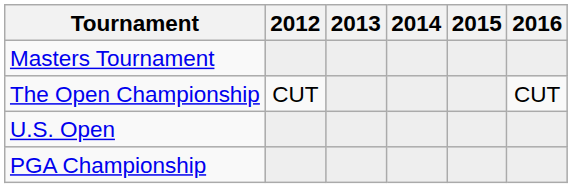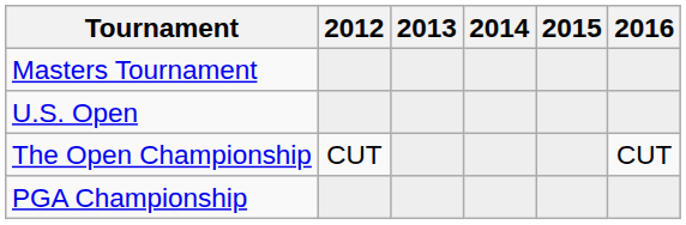rows swapped: U.S. Open <-> The Open Championship
